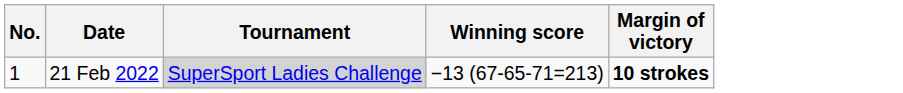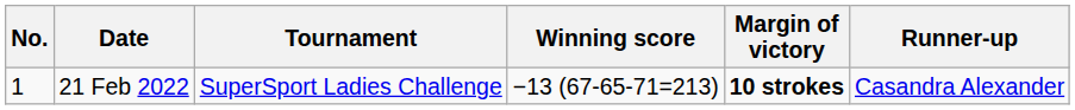+ column: Runner-up | Casandra Alexander
21 Feb 2022 | Tournament: lightgrey background -> no background
